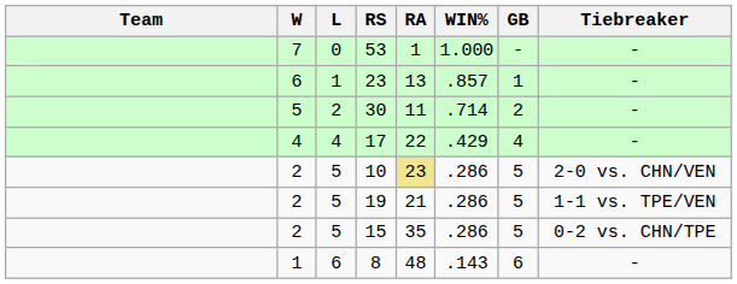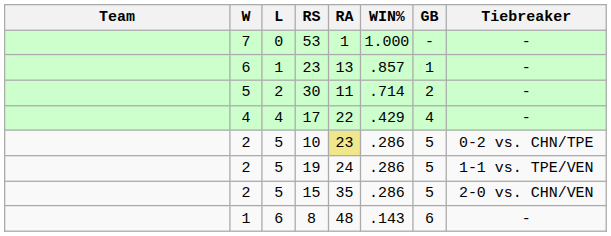10 | Tiebreaker: 2-0 vs. CHN/VEN -> 0-2 vs. CHN/TPE
19 | RA: 21 -> 24
15 | Tiebreaker: 0-2 vs. CHN/TPE -> 2-0 vs. CHN/VEN
